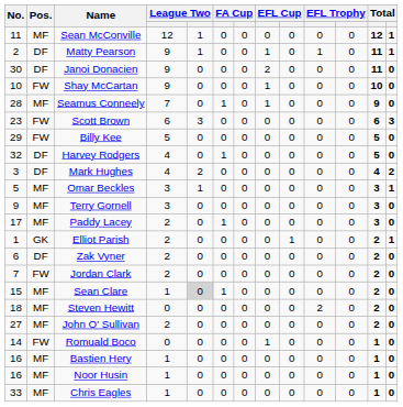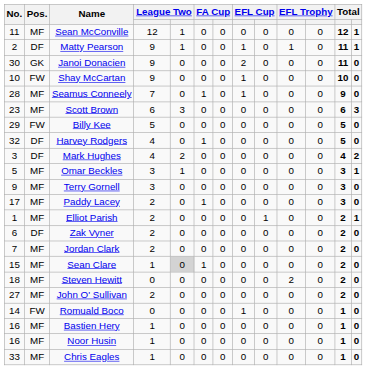Janoi Donacien | Pos.: DF -> GK
Scott Brown | Pos.: FW -> MF
Elliot Parish | Pos.: GK -> MF
Jordan Clark | Pos.: FW -> MF
